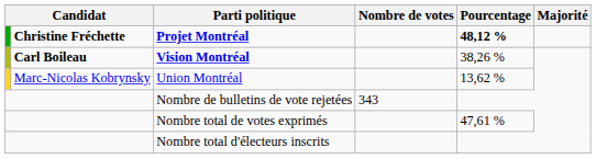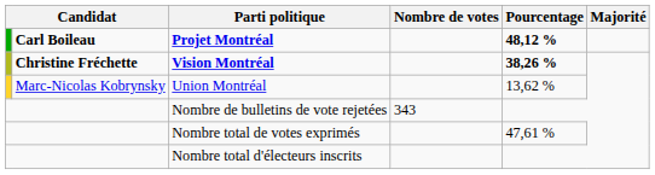Projet Montréal | column 2: Christine Fréchette -> Carl Boileau
Vision Montréal | column 2: Carl Boileau -> Christine Fréchette
Vision Montréal | Pourcentage: normal -> bold
